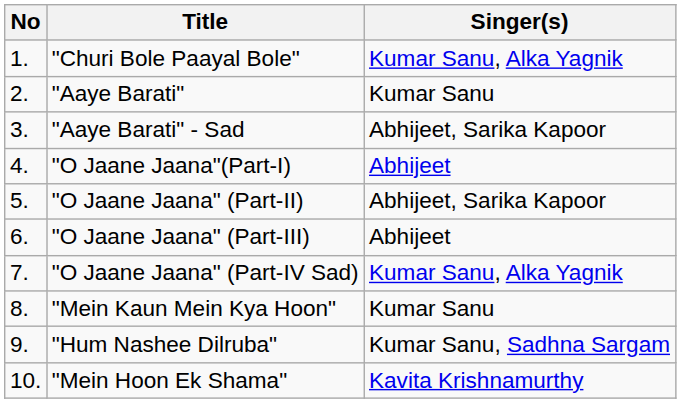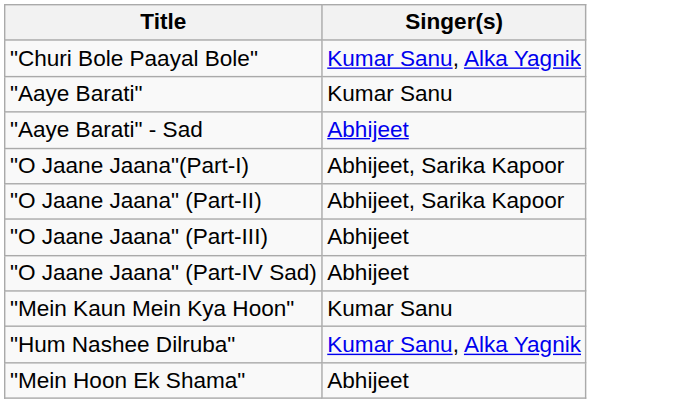- column: No | 1. | 2. | 3. | 4. | 5. | 6. | 7. | 8. | 9. | 10.
"Aaye Barati" - Sad | Singer(s): Abhijeet, Sarika Kapoor -> Abhijeet
"O Jaane Jaana"(Part-I) | Singer(s): Abhijeet -> Abhijeet, Sarika Kapoor
"O Jaane Jaana" (Part-IV Sad) | Singer(s): Kumar Sanu, Alka Yagnik -> Abhijeet
"Hum Nashee Dilruba" | Singer(s): Kumar Sanu, Sadhna Sargam -> Kumar Sanu, Alka Yagnik
"Mein Hoon Ek Shama" | Singer(s): Kavita Krishnamurthy -> Abhijeet
